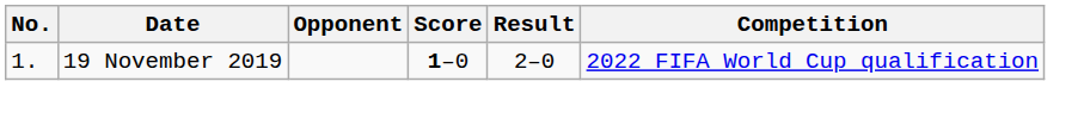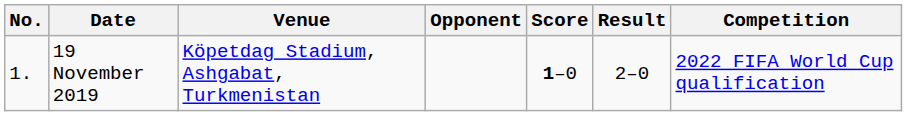+ column: Venue | Köpetdag Stadium, Ashgabat, Turkmenistan
